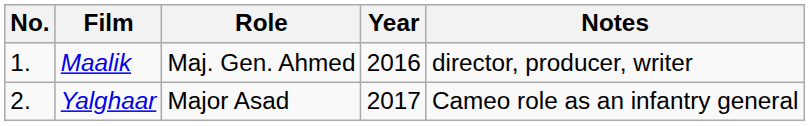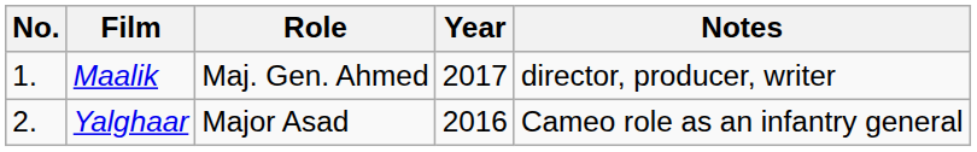Maalik | Year: 2016 -> 2017
Yalghaar | Year: 2017 -> 2016
